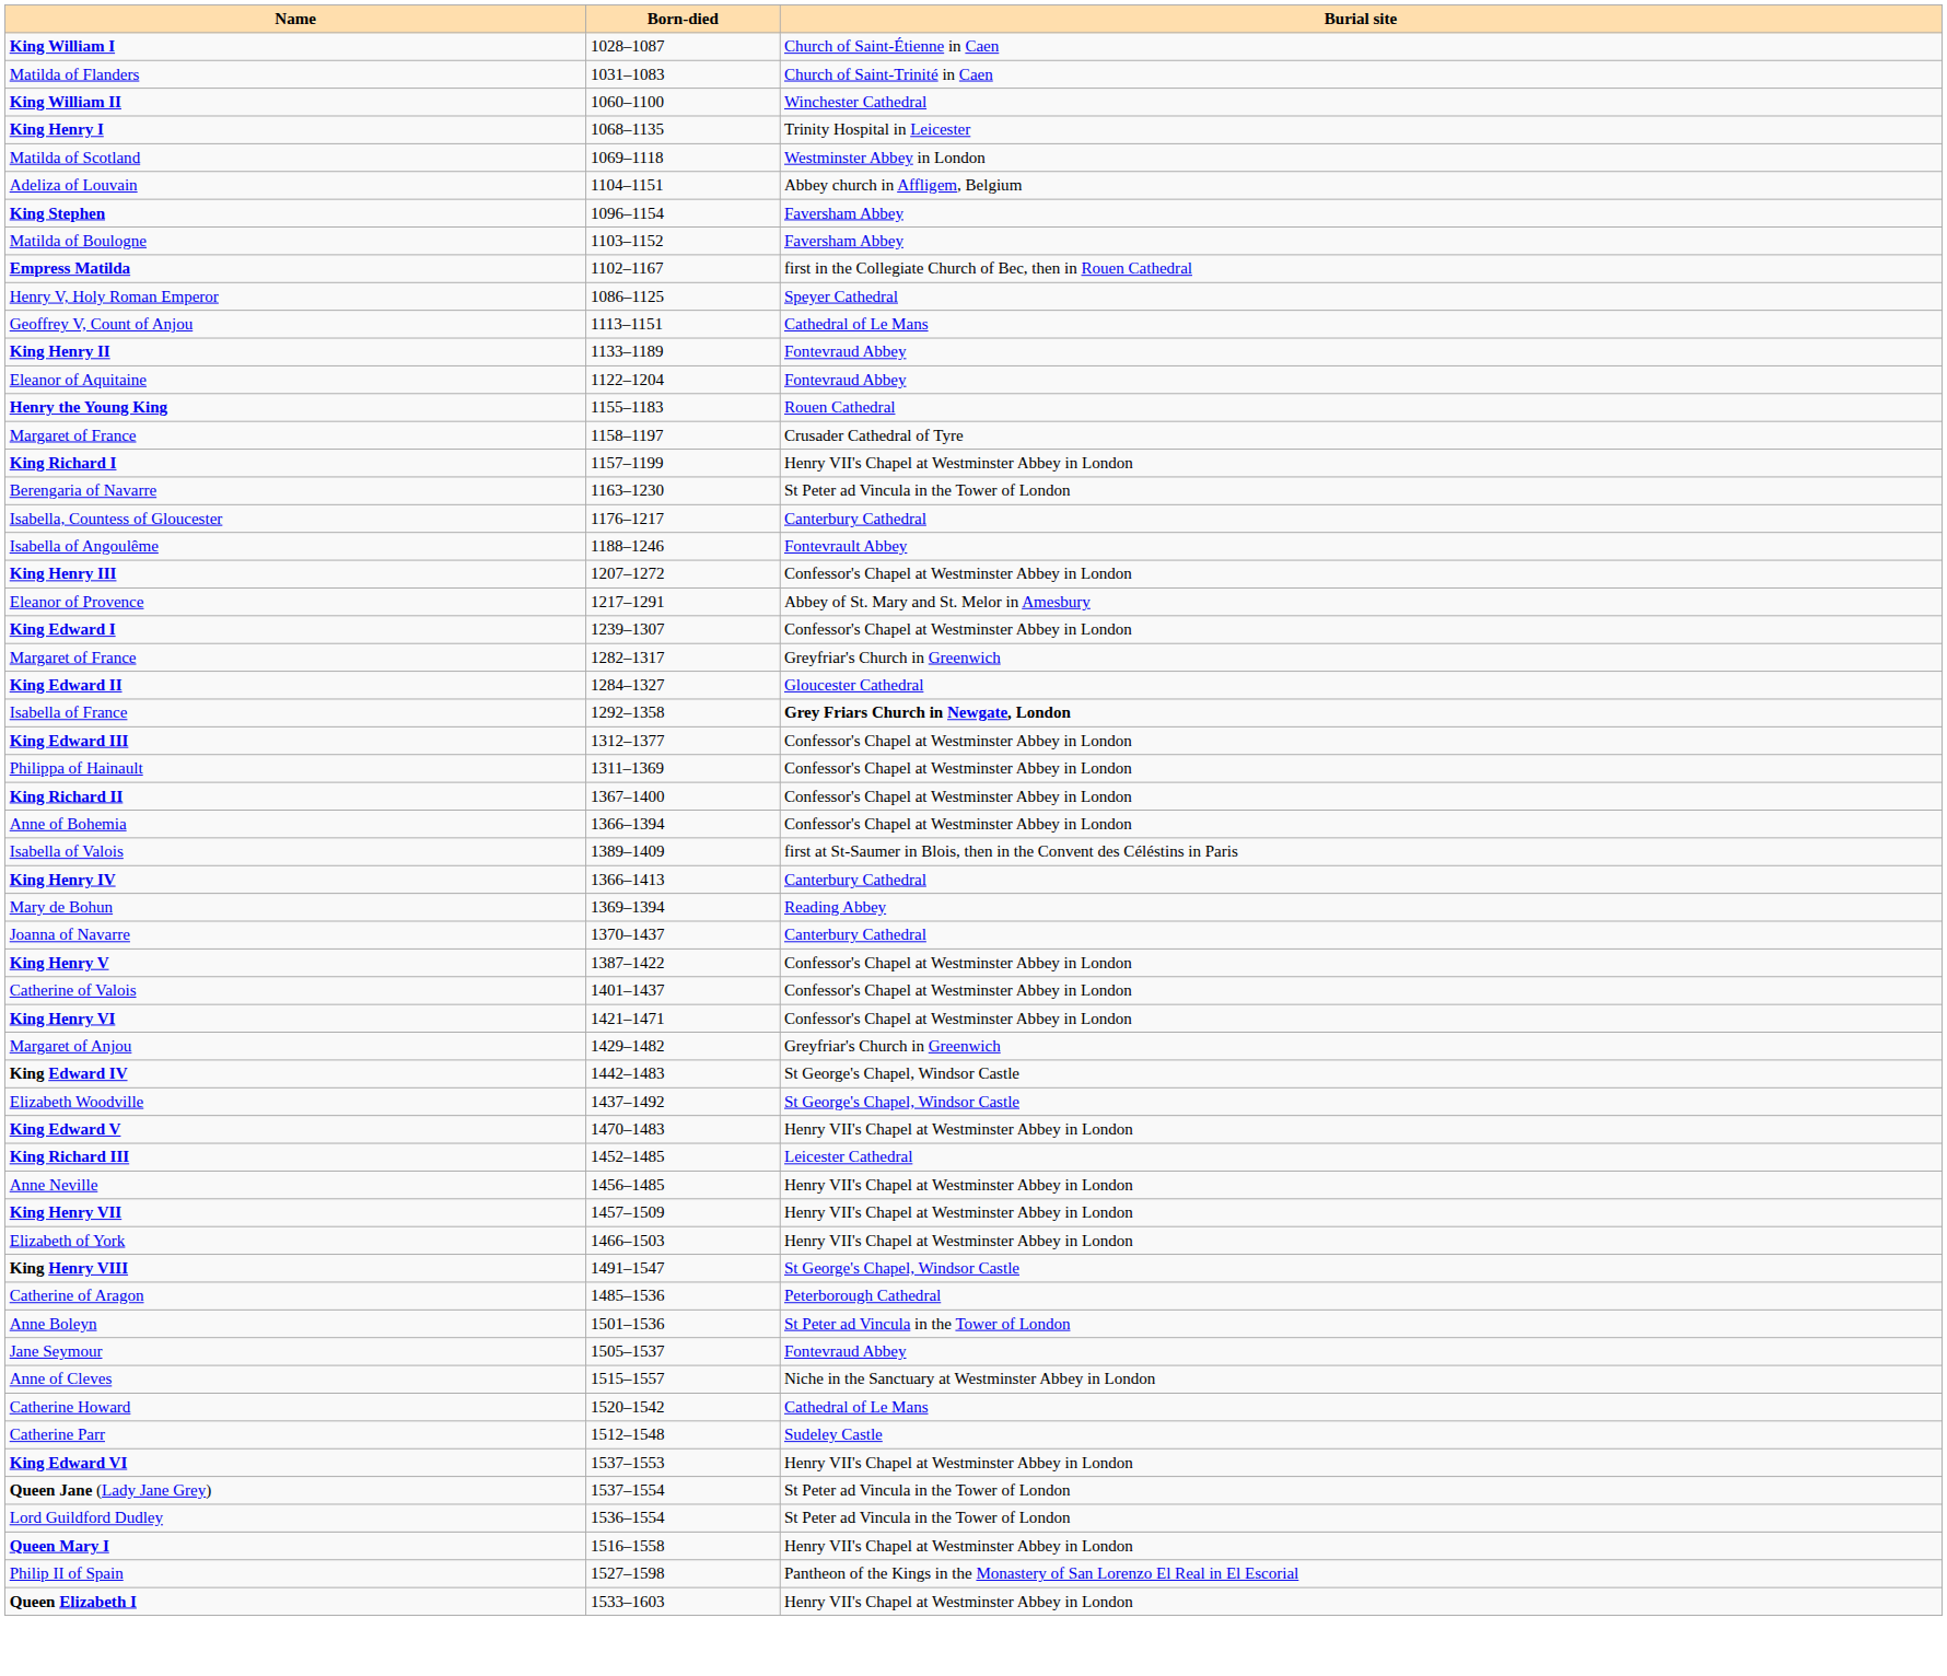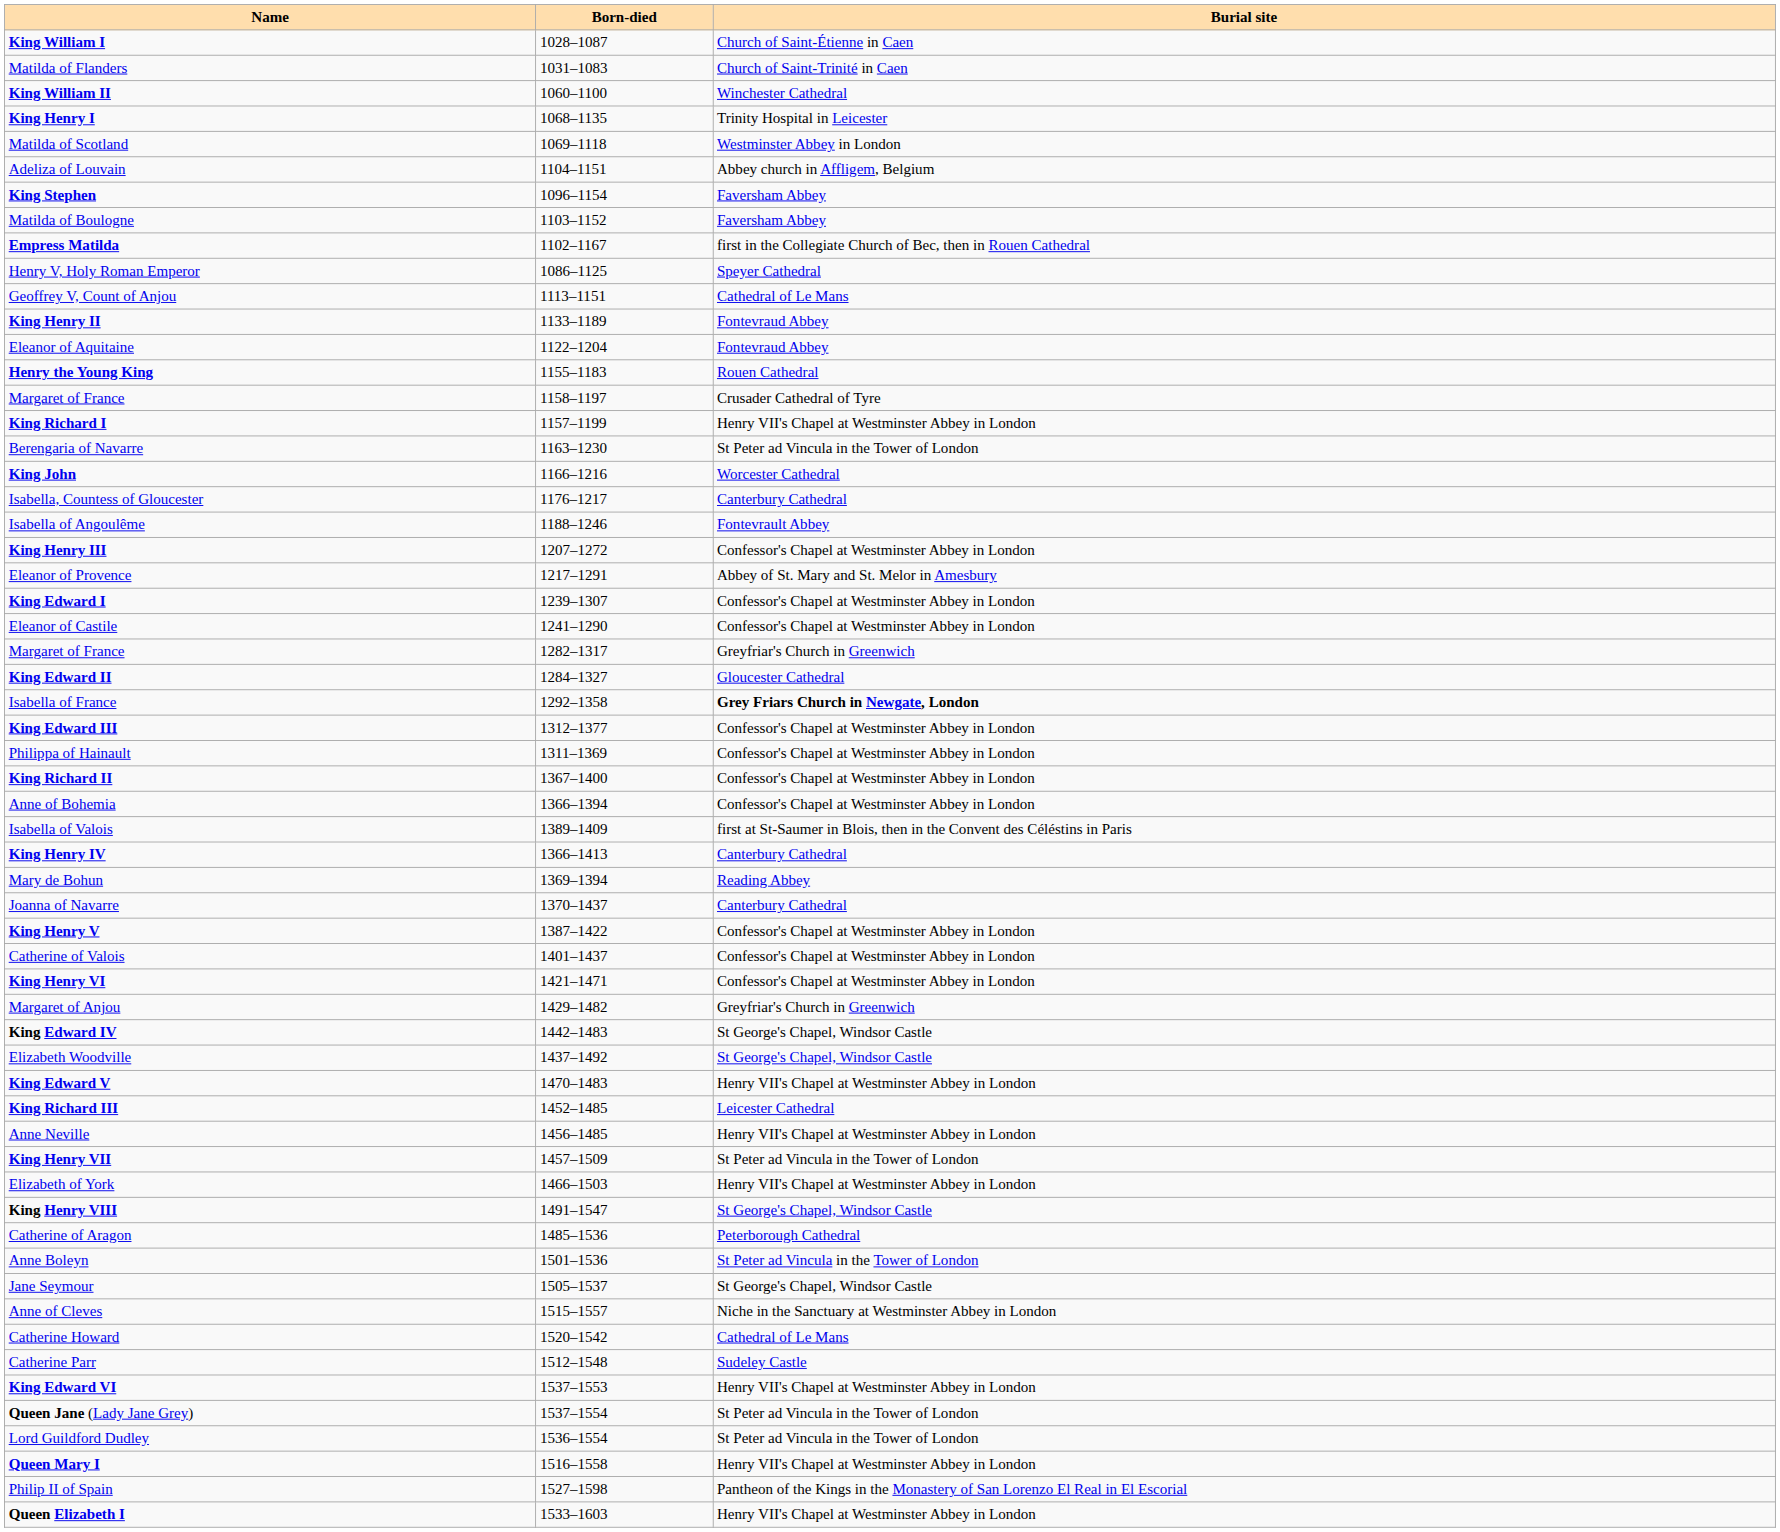+ row: King John | 1166–1216 | Worcester Cathedral
+ row: Eleanor of Castile | 1241–1290 | Confessor's Chapel at Westminster Abbey in London
King Henry VII | Burial site: Henry VII's Chapel at Westminster Abbey in London -> St Peter ad Vincula in the Tower of London
Jane Seymour | Burial site: Fontevraud Abbey -> St George's Chapel, Windsor Castle
